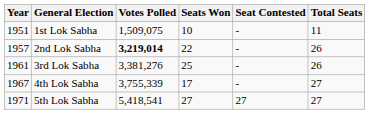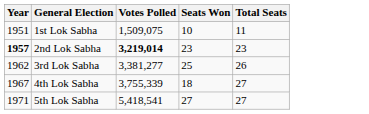- column: Seat Contested | - | - | - | - | 27
2nd Lok Sabha | Year: normal -> bold
2nd Lok Sabha | Seats Won: 22 -> 23
2nd Lok Sabha | Total Seats: 26 -> 23
3rd Lok Sabha | Year: 1961 -> 1962
3rd Lok Sabha | Votes Polled: 3,381,276 -> 3,381,277
4th Lok Sabha | Seats Won: 17 -> 18
